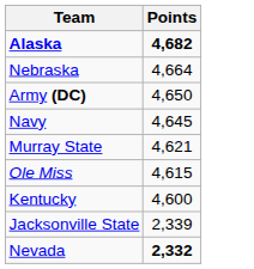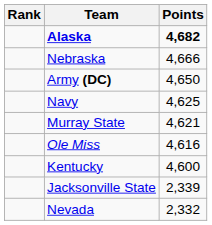+ column: Rank
Nebraska | Points: 4,664 -> 4,666
Navy | Points: 4,645 -> 4,625
Ole Miss | Points: 4,615 -> 4,616
Nevada | Points: bold -> normal
